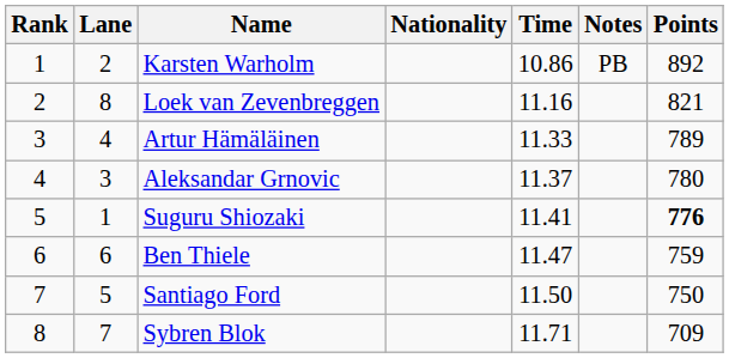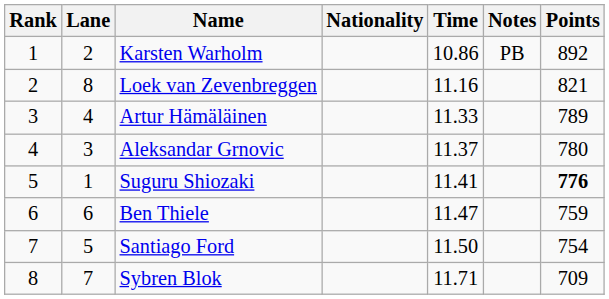Santiago Ford | Points: 750 -> 754
